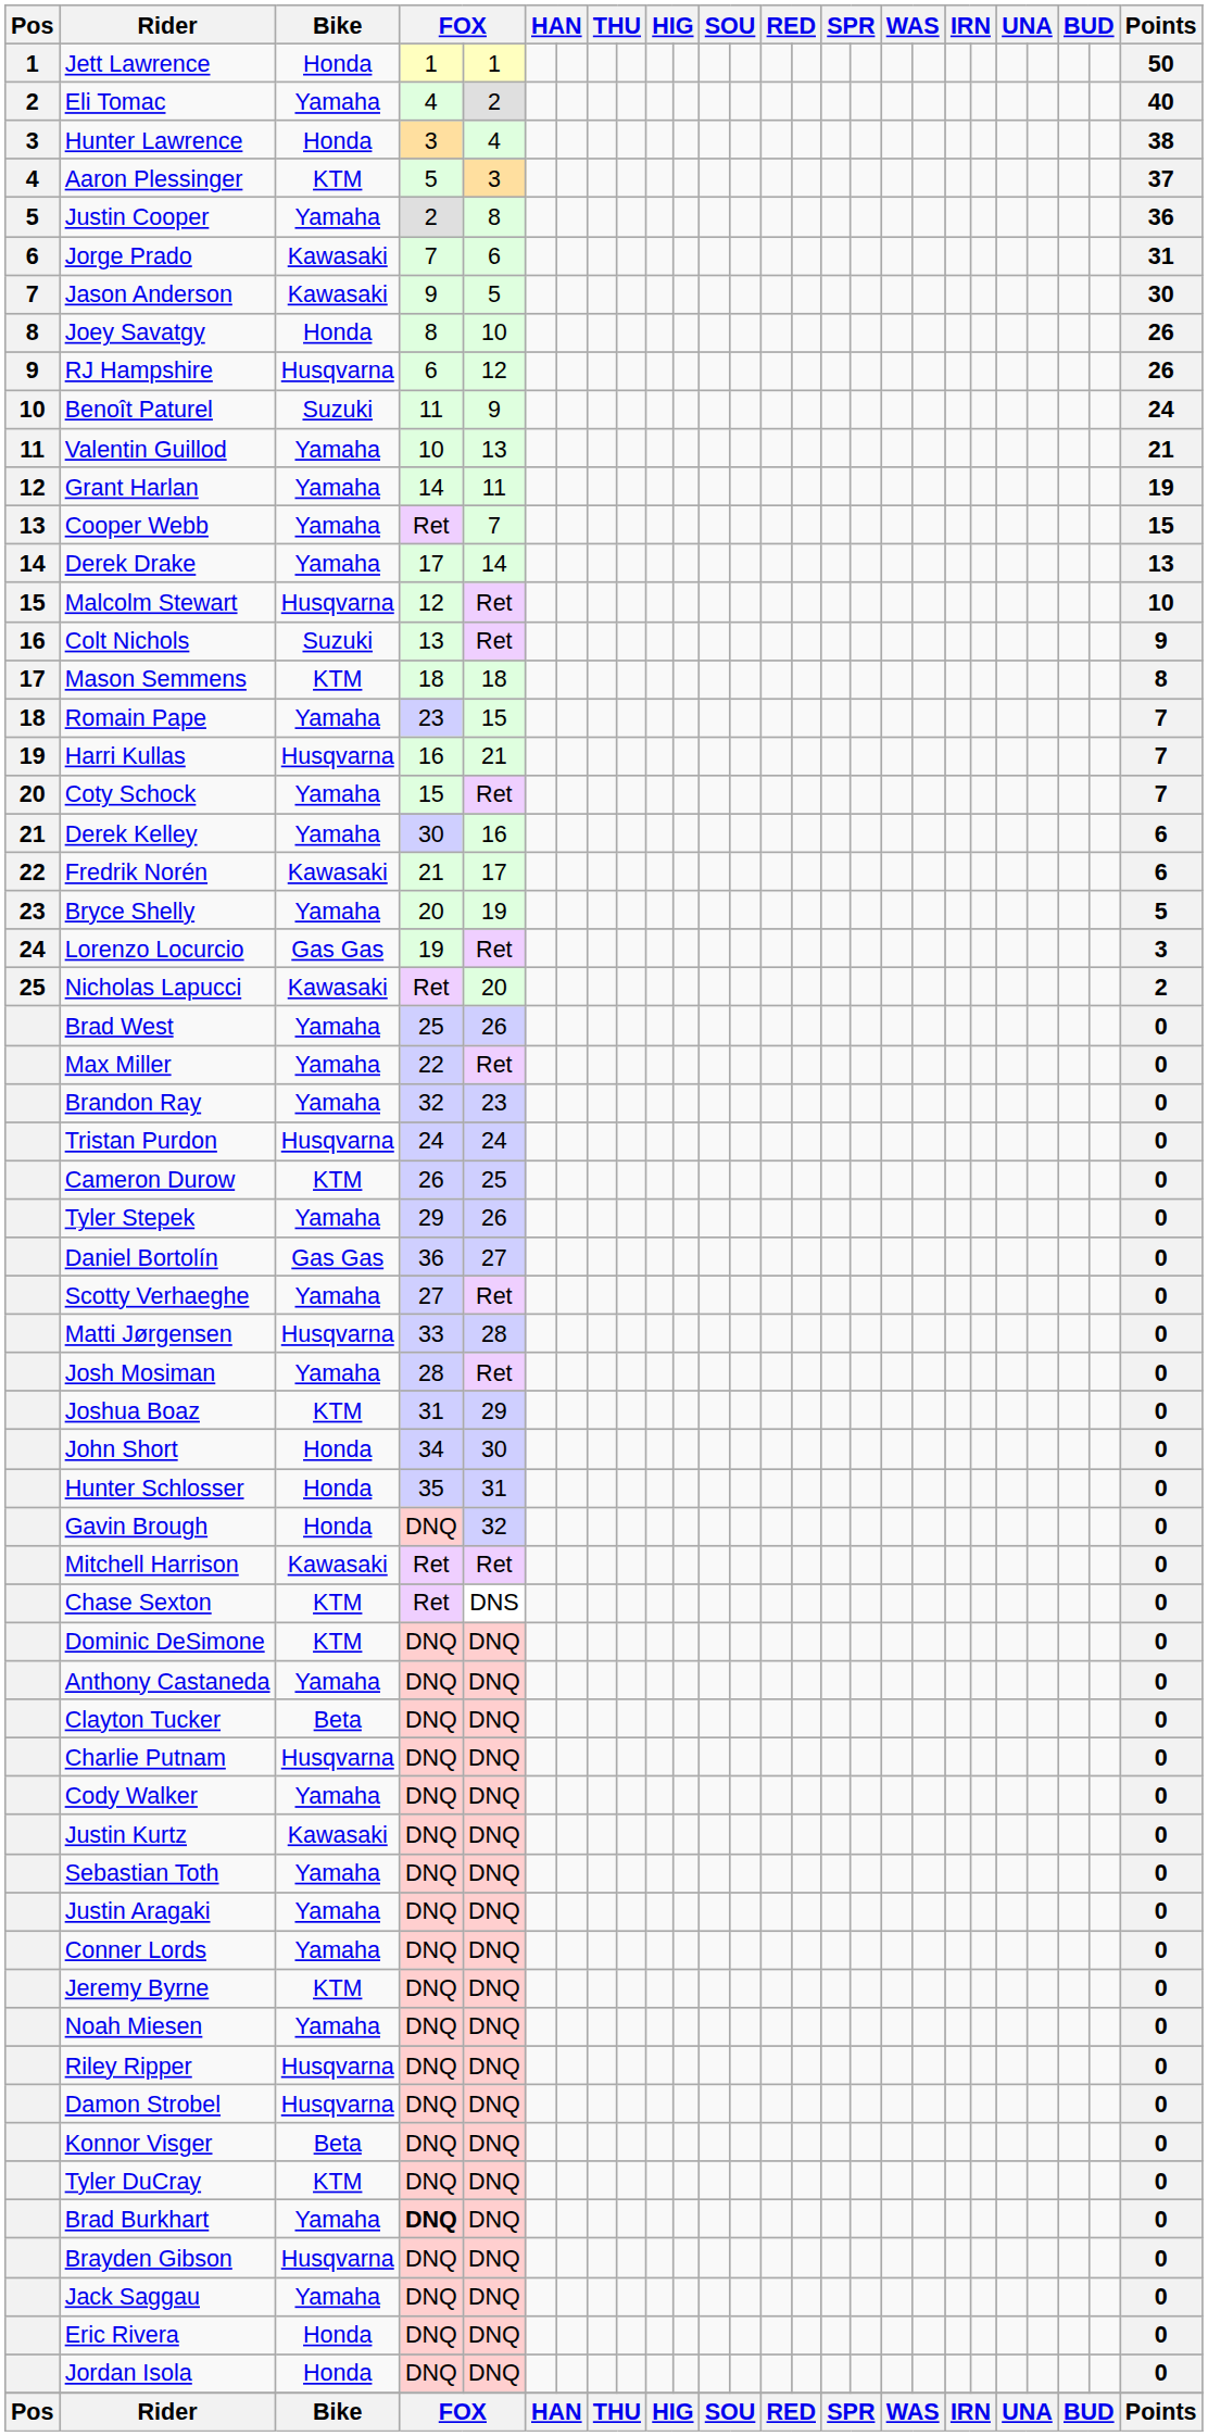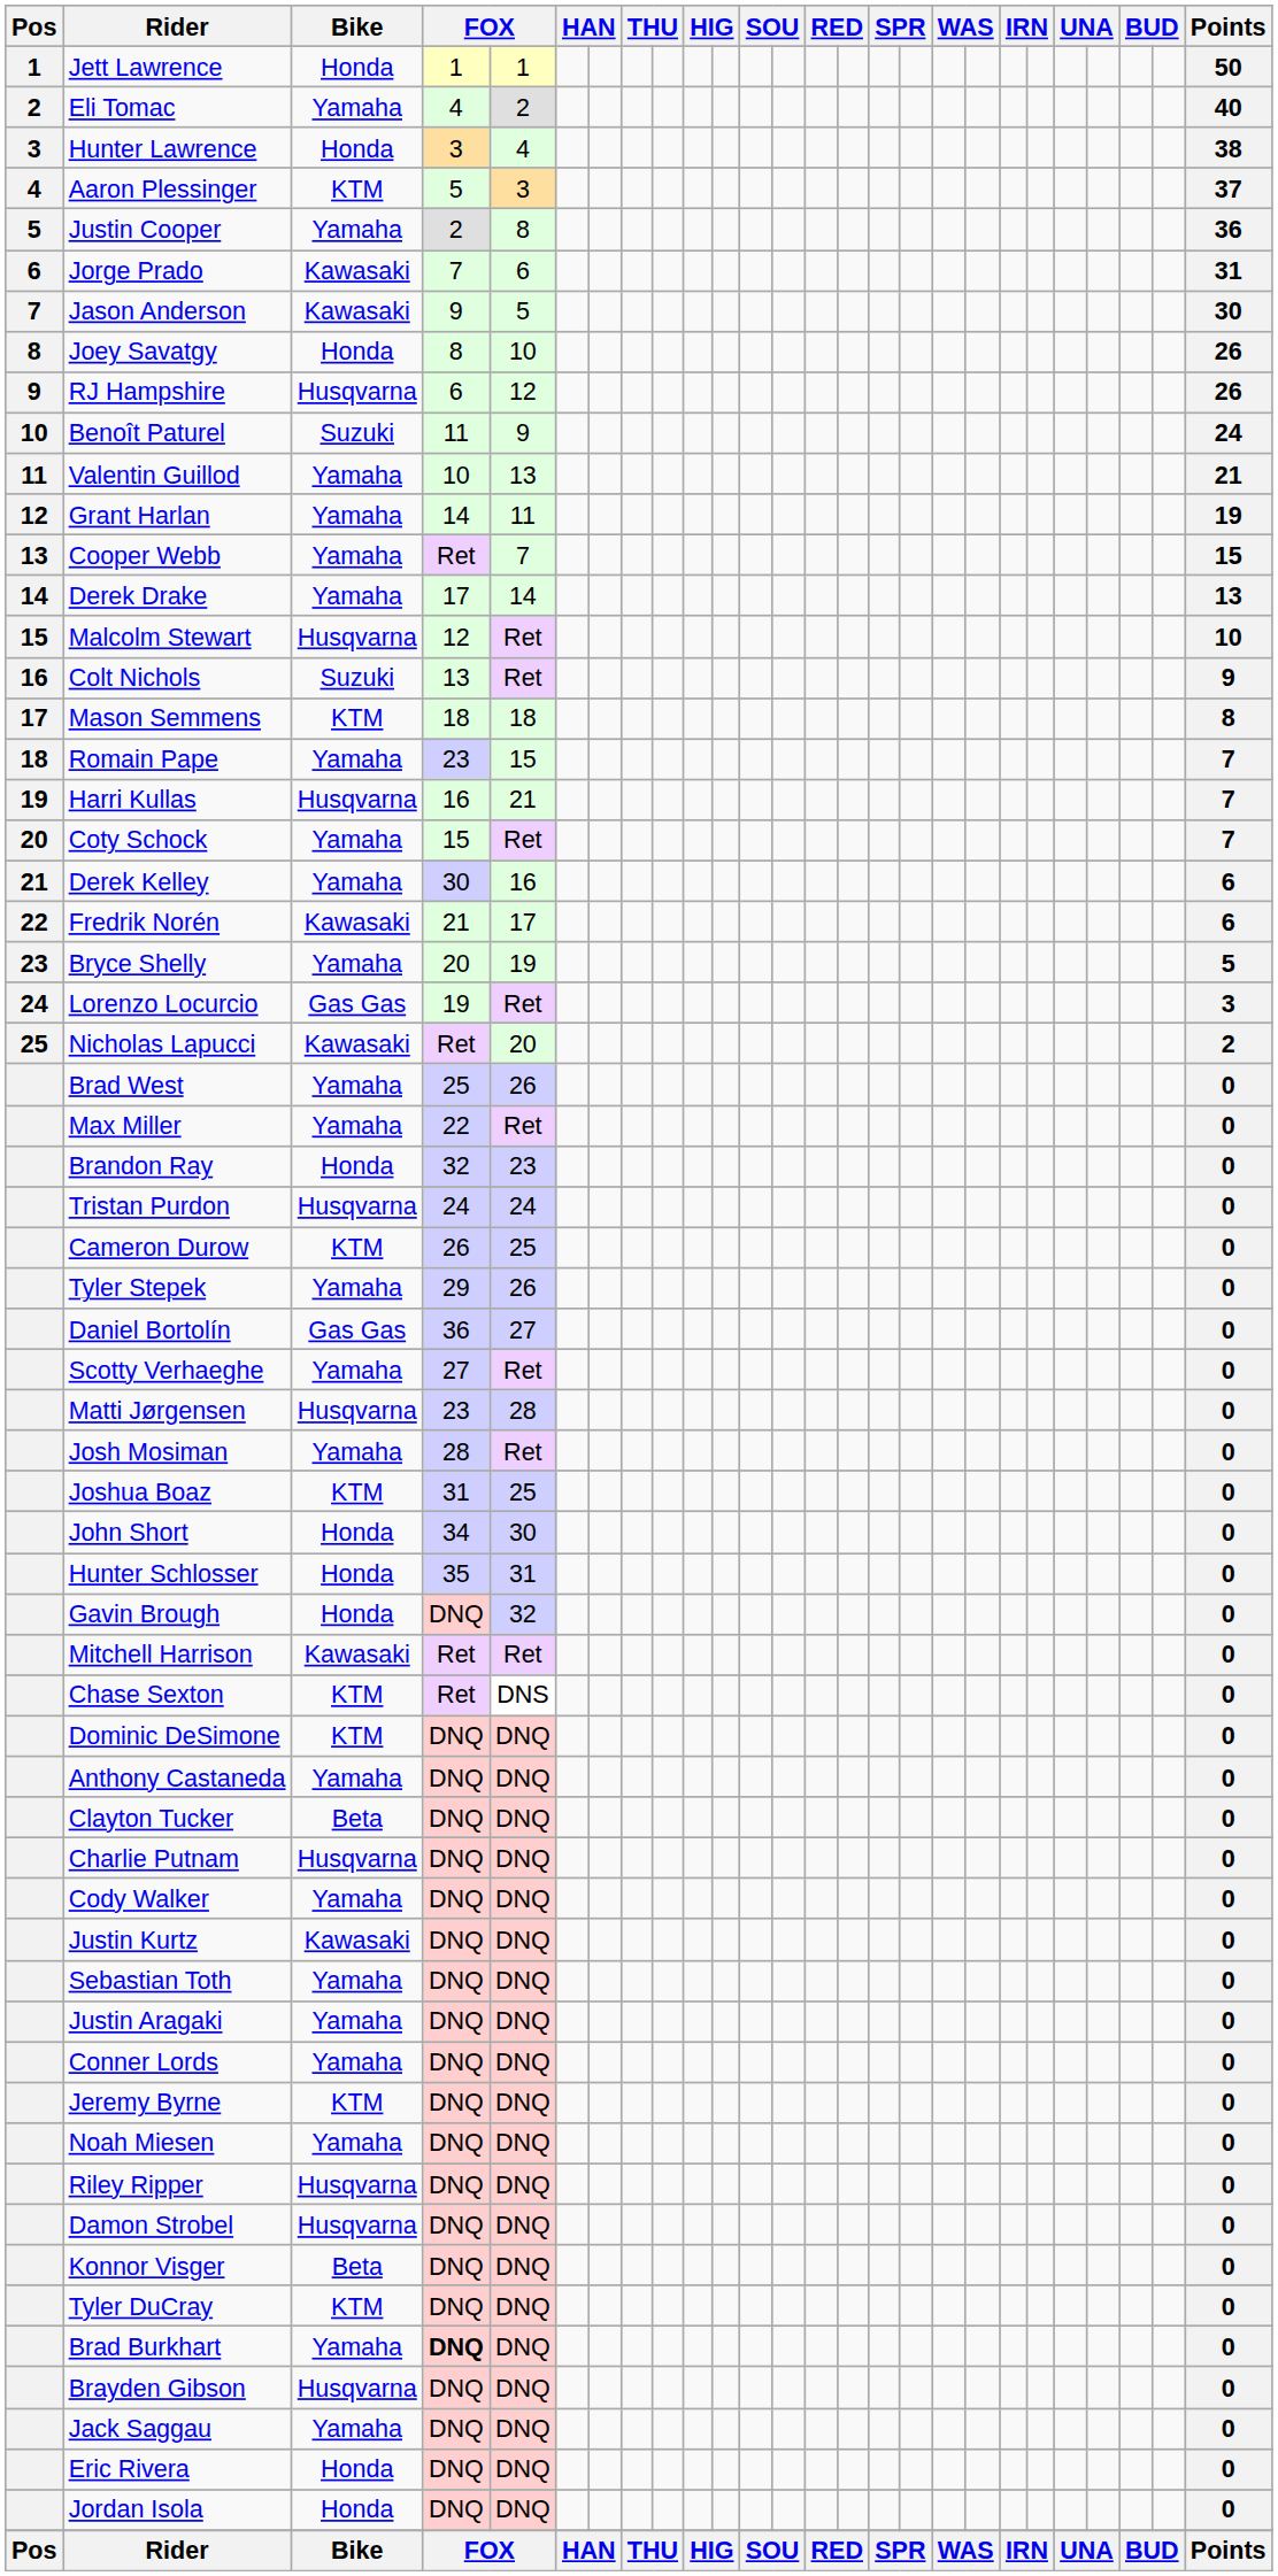Brandon Ray | Bike: Yamaha -> Honda
Matti Jørgensen | column 4: 33 -> 23
Joshua Boaz | column 5: 29 -> 25
